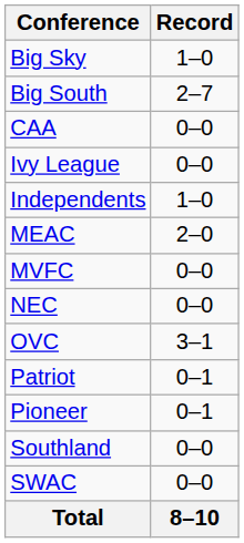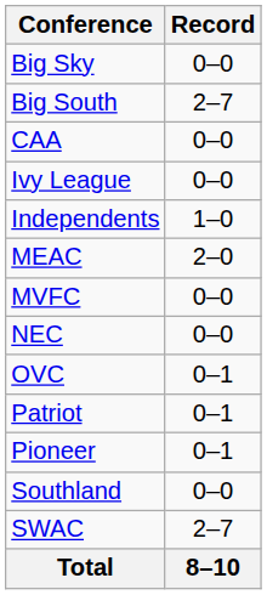Big Sky | Record: 1–0 -> 0–0
OVC | Record: 3–1 -> 0–1
SWAC | Record: 0–0 -> 2–7
